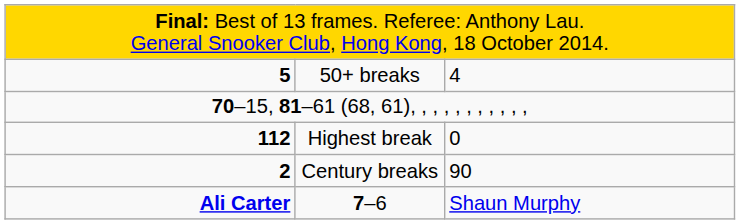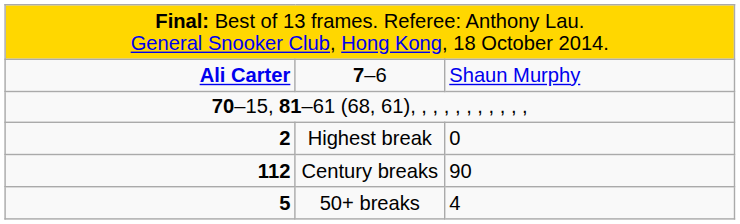rows swapped: 7–6 <-> 50+ breaks
Highest break | column 1: 112 -> 2
Century breaks | column 1: 2 -> 112
